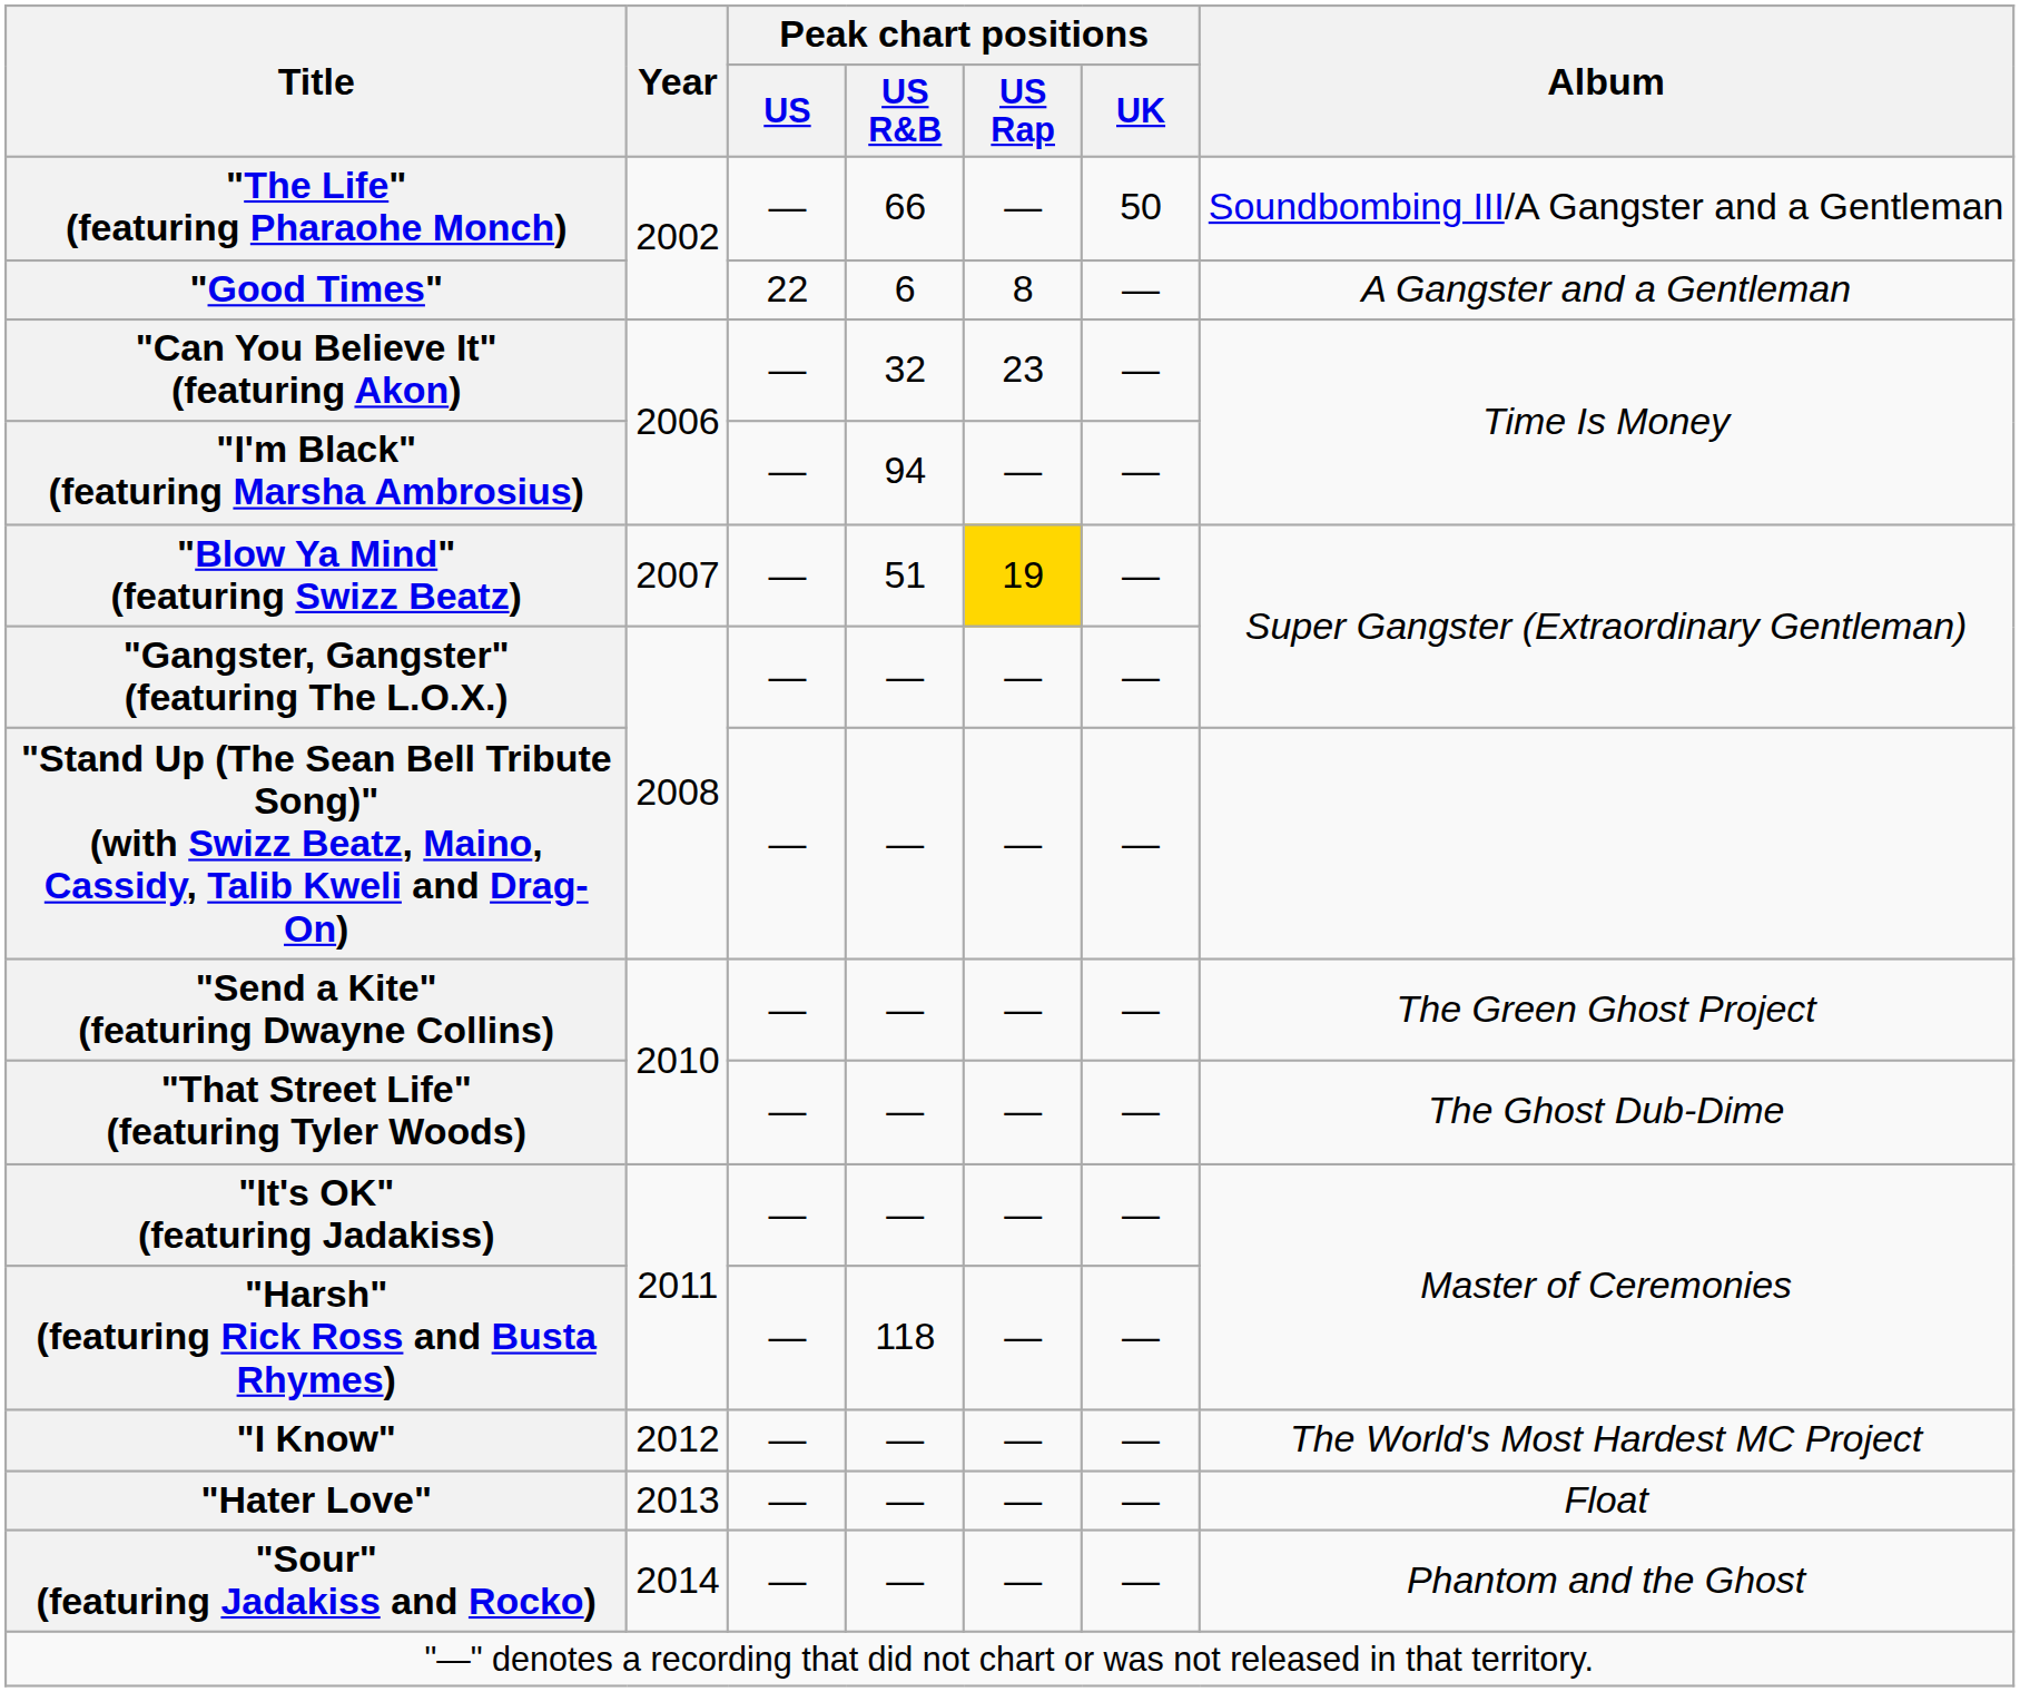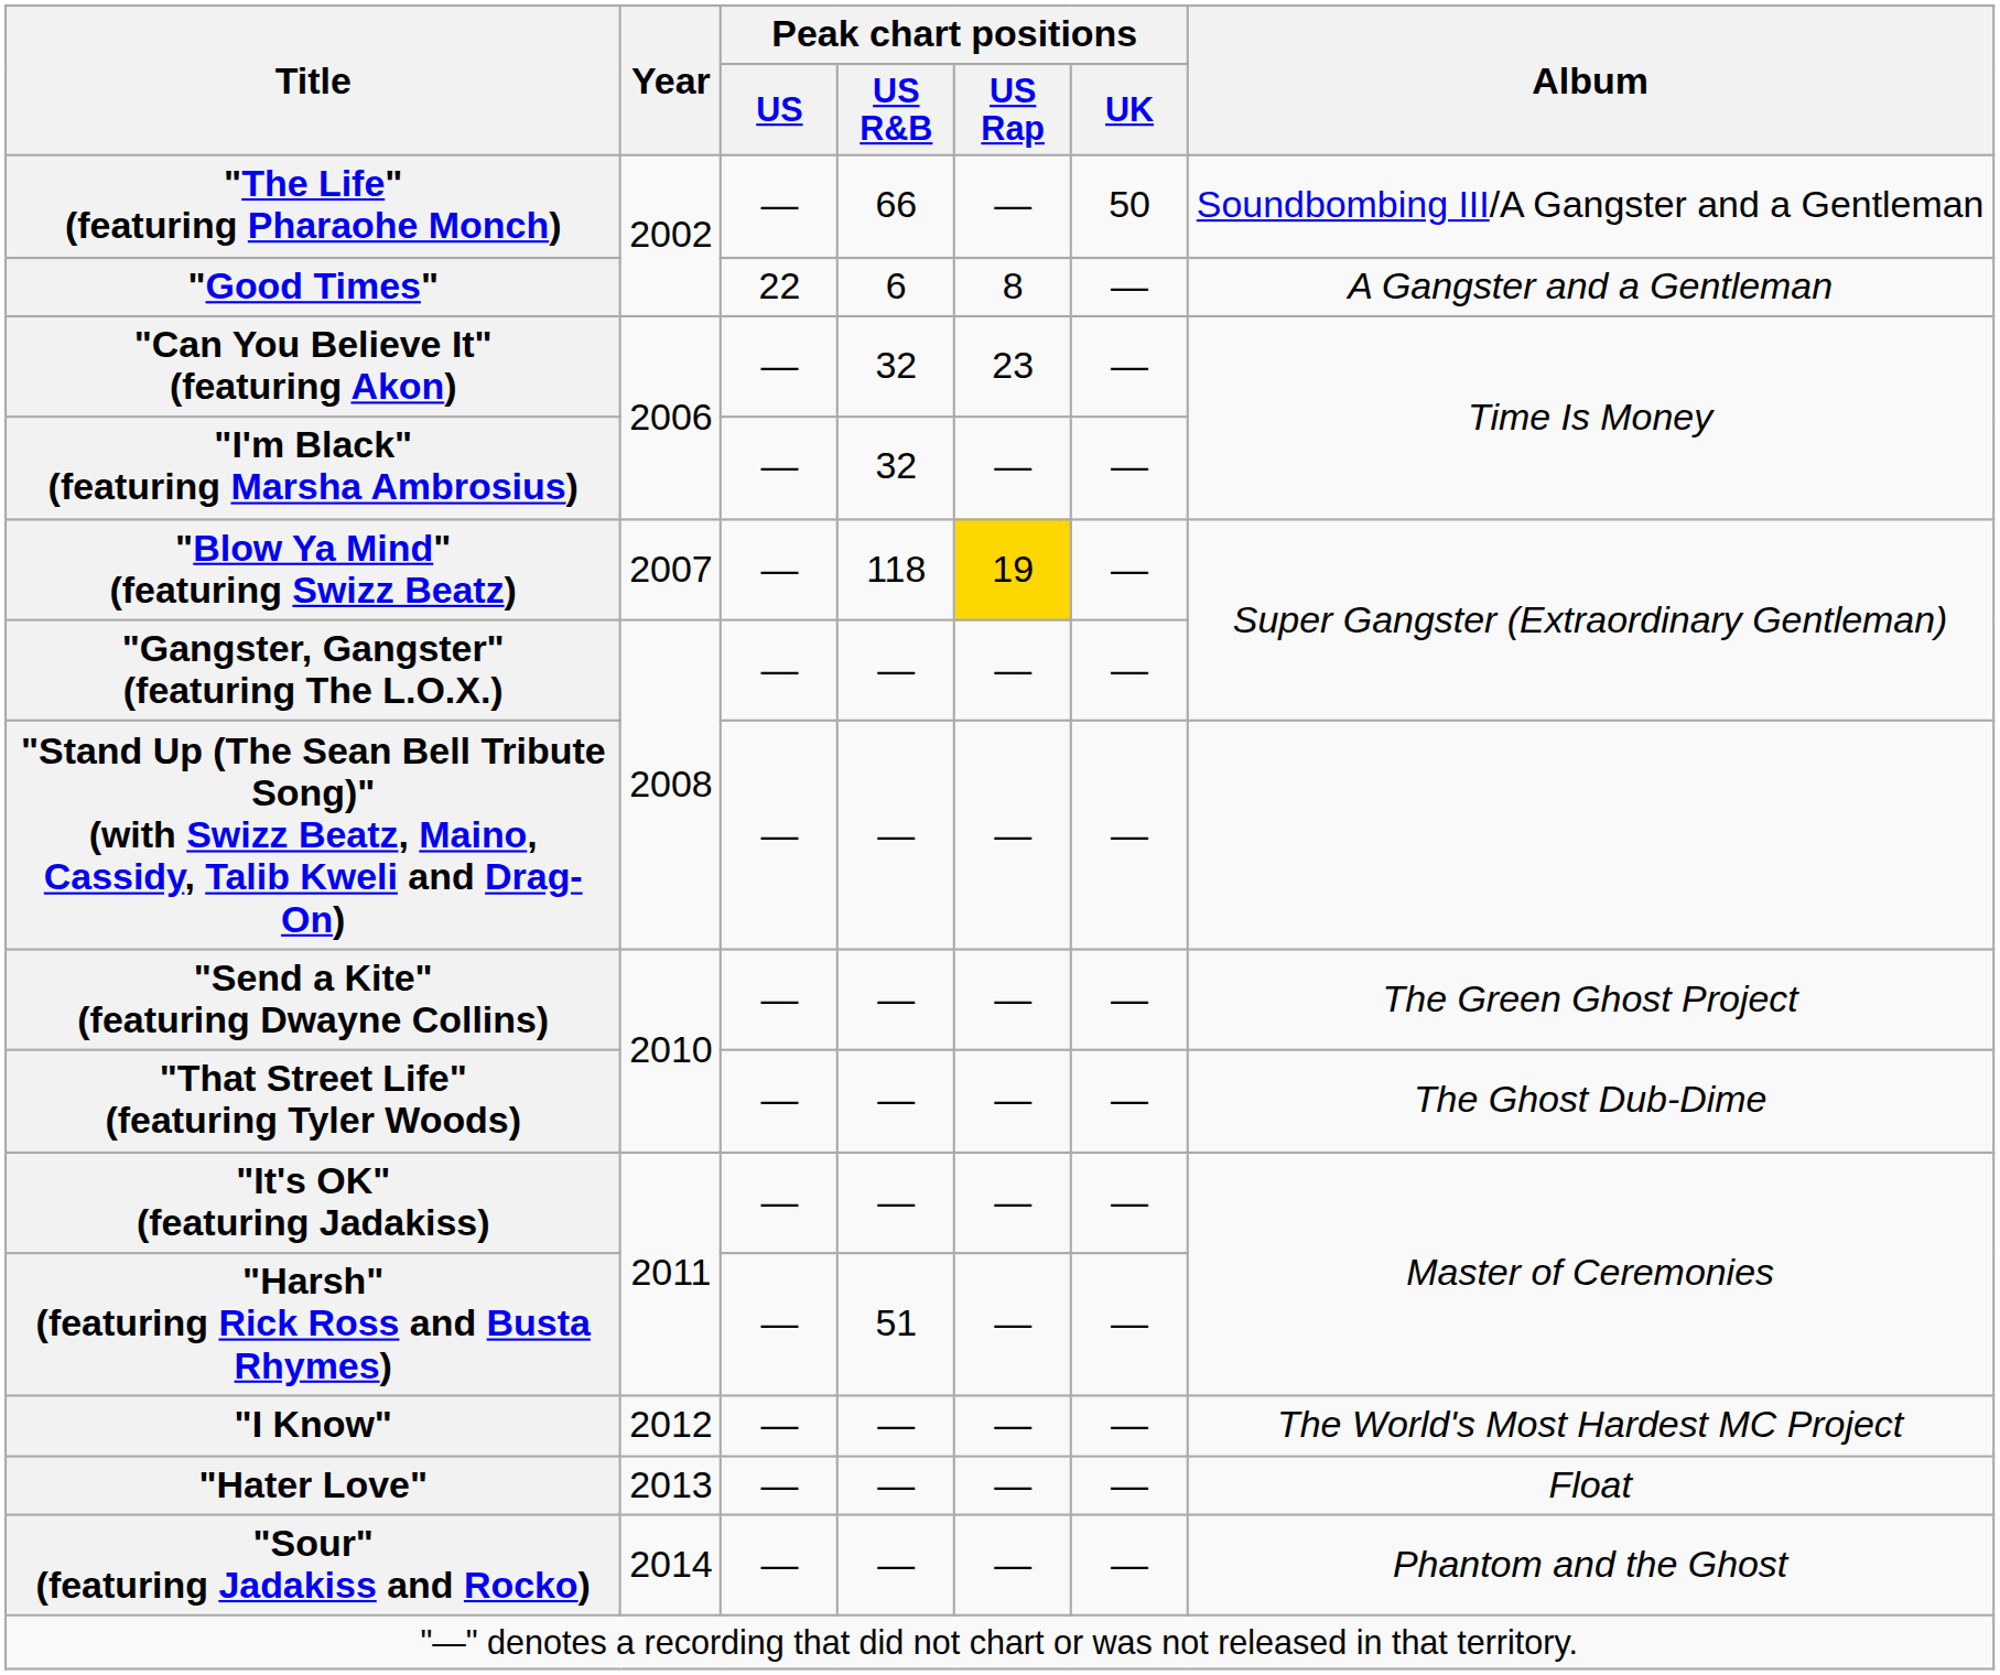"I'm Black" (featuring Marsha Ambrosius) | Peak chart positions / US R&B: 94 -> 32
"Blow Ya Mind" (featuring Swizz Beatz) | Peak chart positions / US R&B: 51 -> 118
"Harsh" (featuring Rick Ross and Busta Rhymes) | Peak chart positions / US R&B: 118 -> 51
